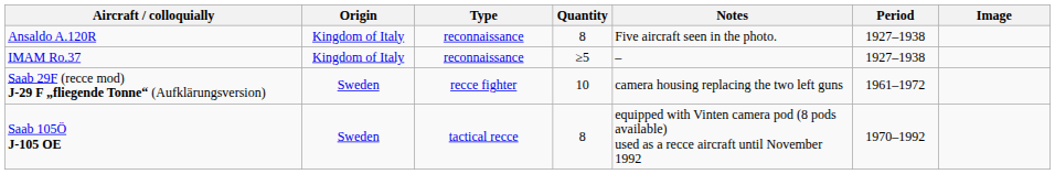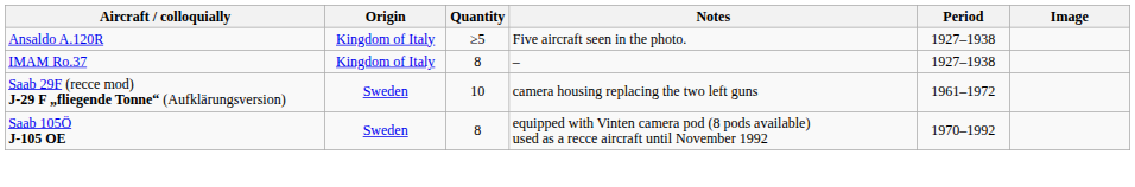- column: Type | reconnaissance | reconnaissance | recce fighter | tactical recce
Ansaldo A.120R | Quantity: 8 -> ≥5
IMAM Ro.37 | Quantity: ≥5 -> 8
